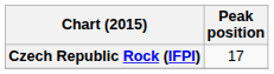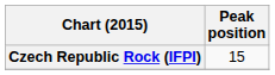Czech Republic Rock (IFPI) | Peak position: 17 -> 15
